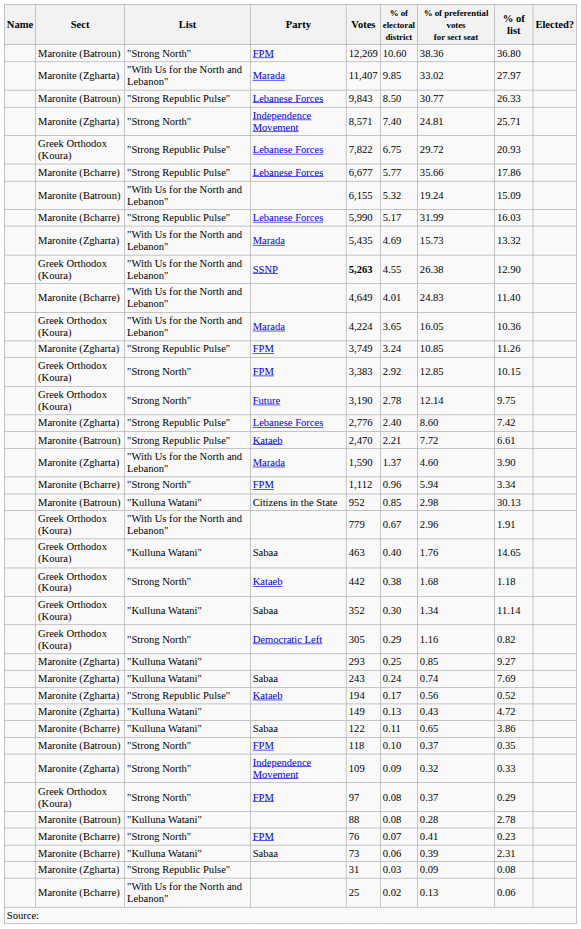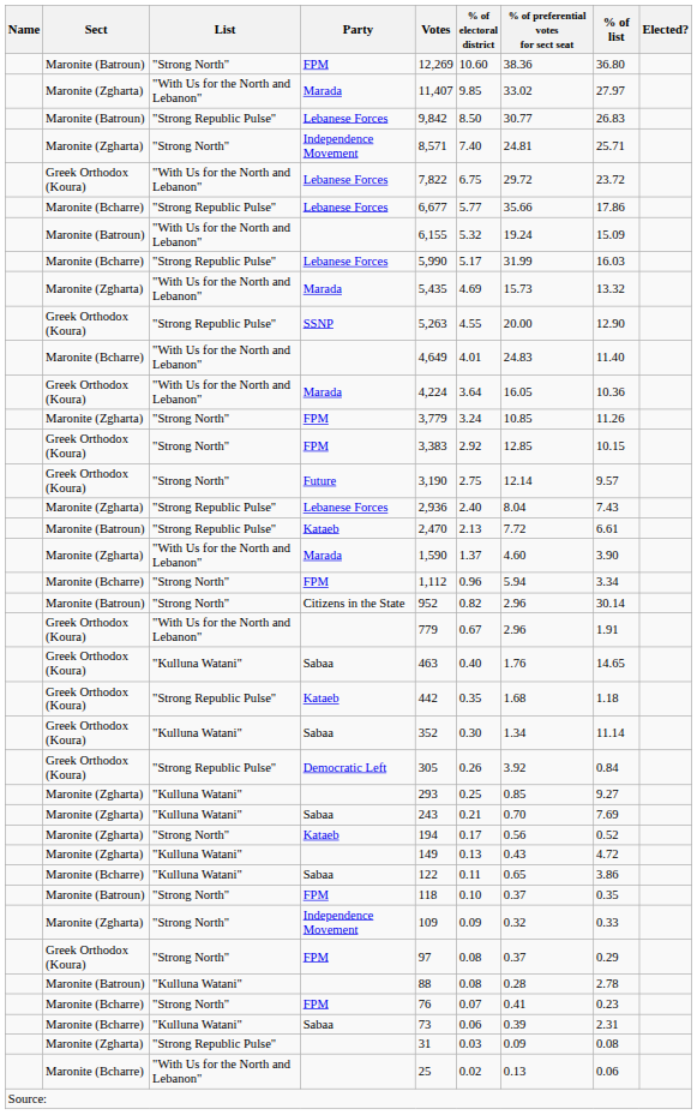Maronite (Batroun) / Lebanese Forces | Votes: 9,843 -> 9,842
Maronite (Batroun) / Lebanese Forces | % of list: 26.33 -> 26.83
Greek Orthodox (Koura) / Lebanese Forces | List: "Strong Republic Pulse" -> "With Us for the North and Lebanon"
Greek Orthodox (Koura) / Lebanese Forces | % of list: 20.93 -> 23.72
SSNP | List: "With Us for the North and Lebanon" -> "Strong Republic Pulse"
SSNP | Votes: bold -> normal
SSNP | % of preferential votes for sect seat: 26.38 -> 20.00
Greek Orthodox (Koura) / Marada | % of electoral district: 3.65 -> 3.64
Maronite (Zgharta) / FPM | List: "Strong Republic Pulse" -> "Strong North"
Maronite (Zgharta) / FPM | Votes: 3,749 -> 3,779
Future | % of electoral district: 2.78 -> 2.75
Future | % of list: 9.75 -> 9.57
Maronite (Zgharta) / Lebanese Forces | Votes: 2,776 -> 2,936
Maronite (Zgharta) / Lebanese Forces | % of preferential votes for sect seat: 8.60 -> 8.04
Maronite (Zgharta) / Lebanese Forces | % of list: 7.42 -> 7.43
Maronite (Batroun) / Kataeb | % of electoral district: 2.21 -> 2.13
Citizens in the State | List: "Kulluna Watani" -> "Strong North"
Citizens in the State | % of electoral district: 0.85 -> 0.82
Citizens in the State | % of preferential votes for sect seat: 2.98 -> 2.96
Citizens in the State | % of list: 30.13 -> 30.14
Greek Orthodox (Koura) / Kataeb | List: "Strong North" -> "Strong Republic Pulse"
Greek Orthodox (Koura) / Kataeb | % of electoral district: 0.38 -> 0.35
Democratic Left | List: "Strong North" -> "Strong Republic Pulse"
Democratic Left | % of electoral district: 0.29 -> 0.26
Democratic Left | % of preferential votes for sect seat: 1.16 -> 3.92
Democratic Left | % of list: 0.82 -> 0.84
Maronite (Zgharta) / Sabaa | % of electoral district: 0.24 -> 0.21
Maronite (Zgharta) / Sabaa | % of preferential votes for sect seat: 0.74 -> 0.70
Maronite (Zgharta) / Kataeb | List: "Strong Republic Pulse" -> "Strong North"
